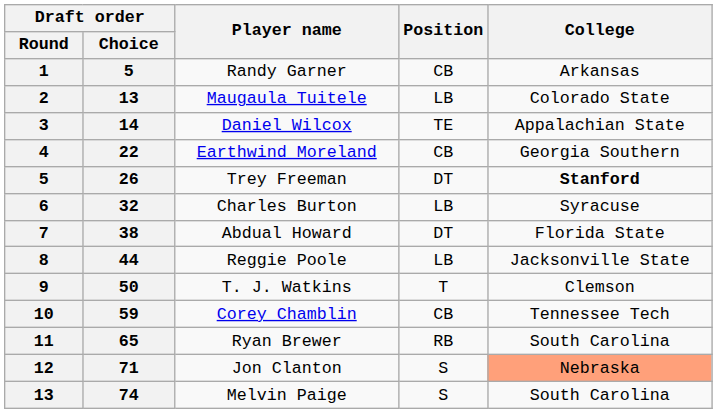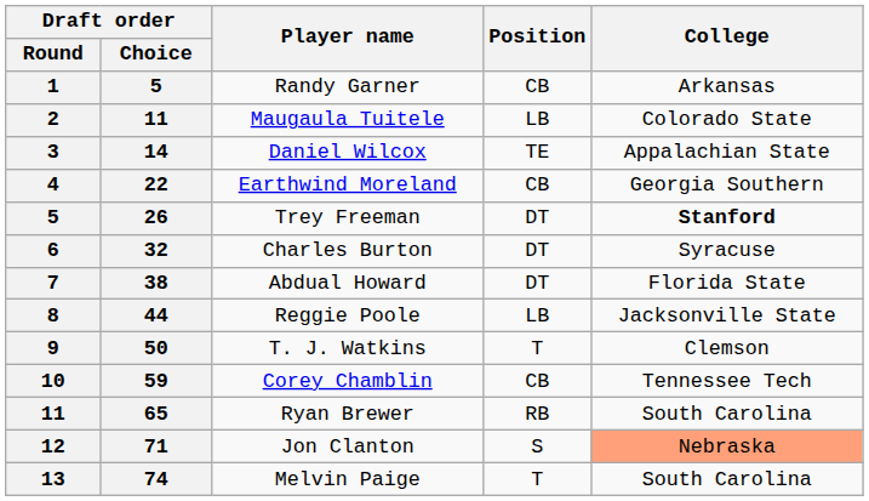Maugaula Tuitele | Draft order / Choice: 13 -> 11
Charles Burton | Position: LB -> DT
Melvin Paige | Position: S -> T
